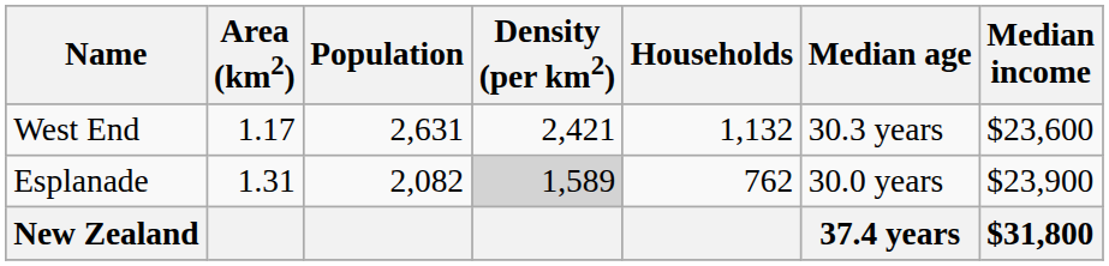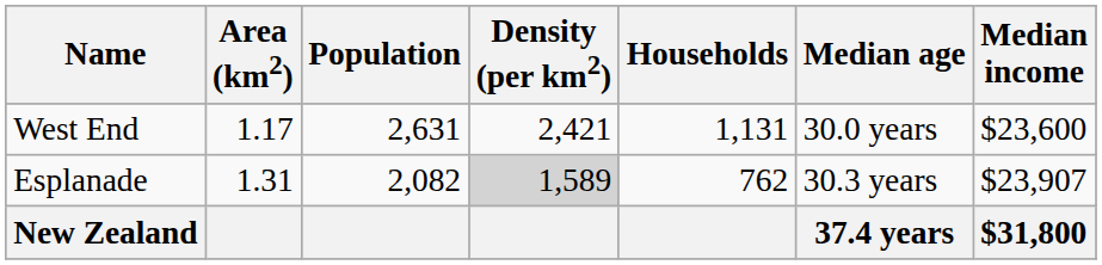West End | Households: 1,132 -> 1,131
West End | Median age: 30.3 years -> 30.0 years
Esplanade | Median age: 30.0 years -> 30.3 years
Esplanade | Median income: $23,900 -> $23,907
